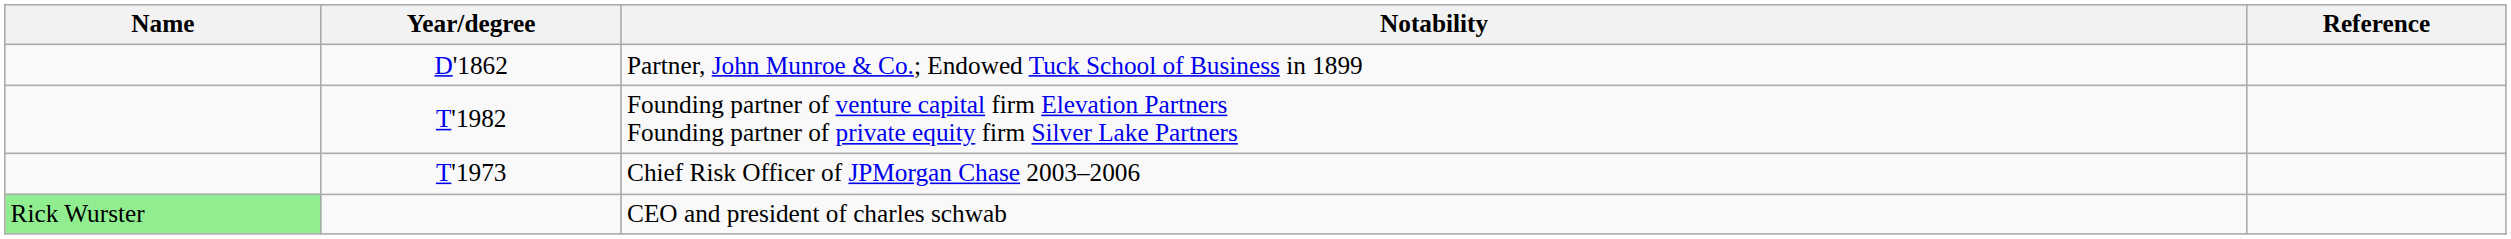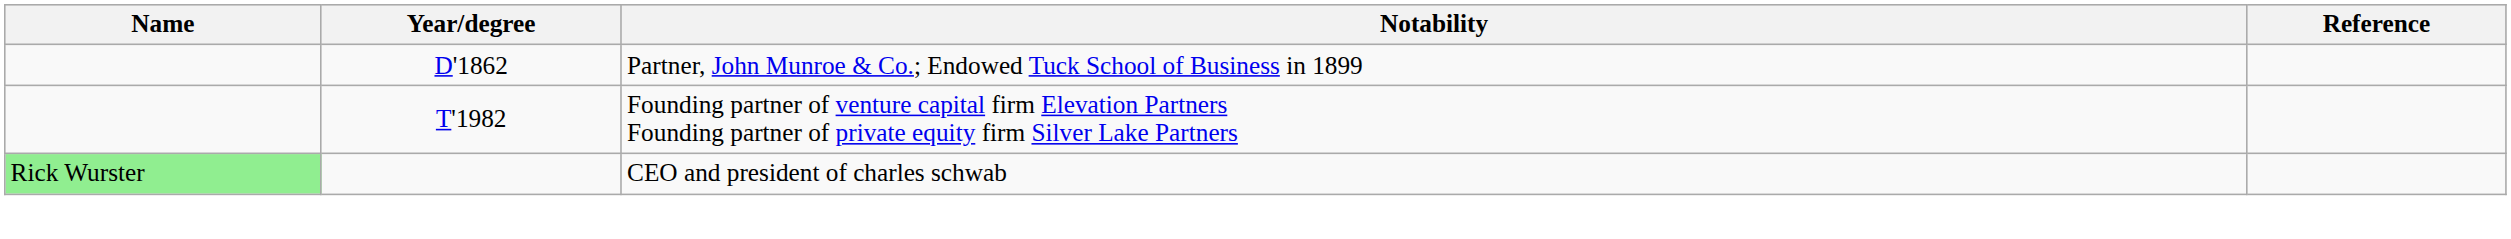- row: T'1973 | Chief Risk Officer of JPMorgan Chase 2003–2006
